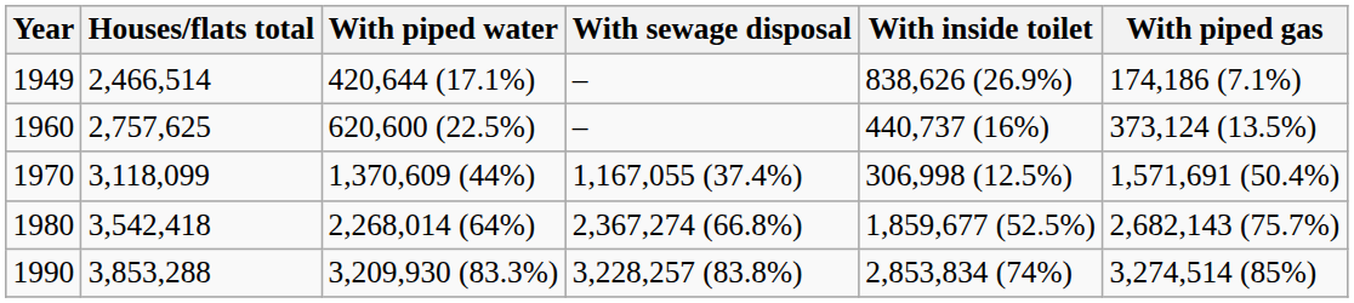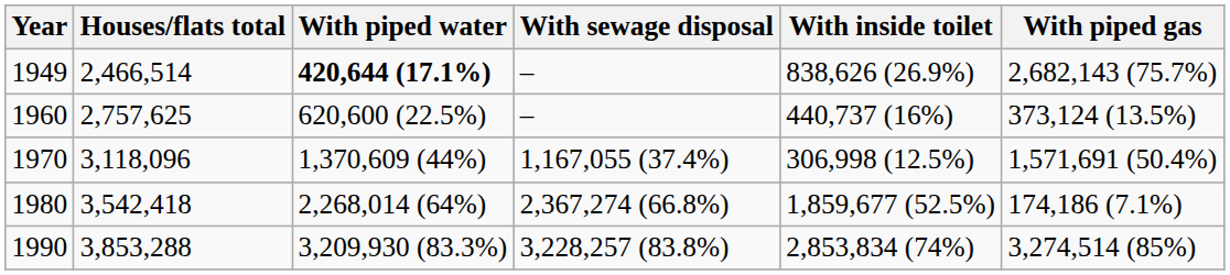1949 | With piped water: normal -> bold
1949 | With piped gas: 174,186 (7.1%) -> 2,682,143 (75.7%)
1970 | Houses/flats total: 3,118,099 -> 3,118,096
1980 | With piped gas: 2,682,143 (75.7%) -> 174,186 (7.1%)
